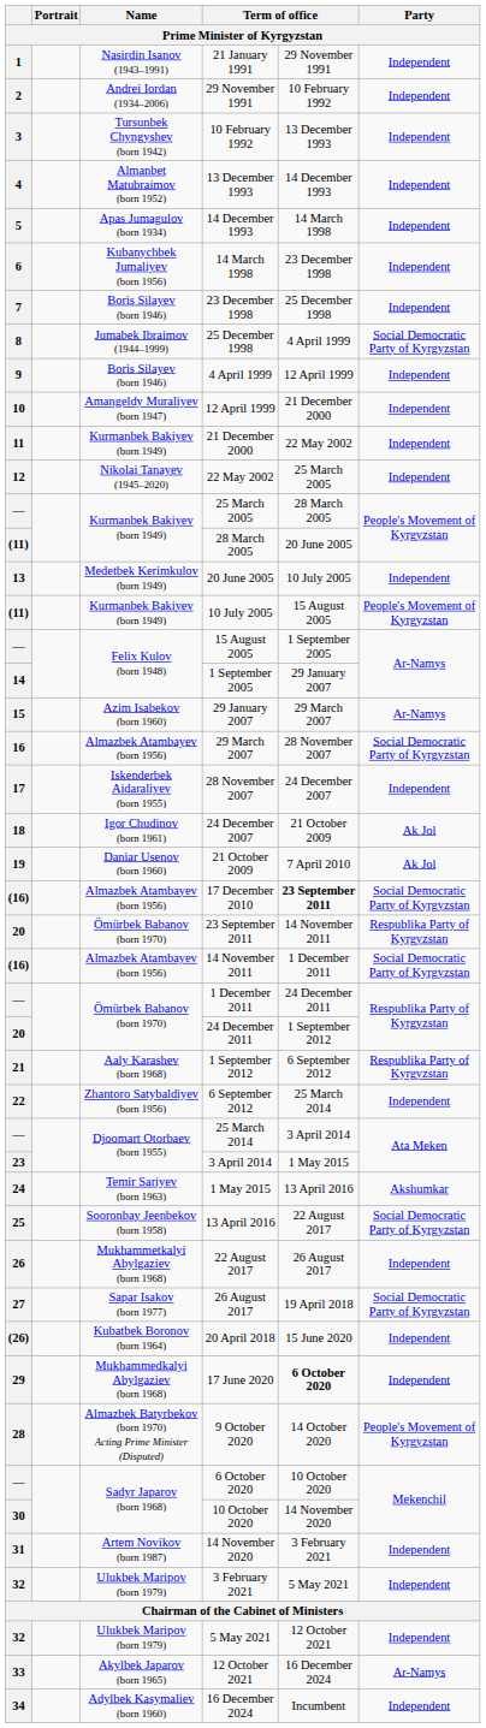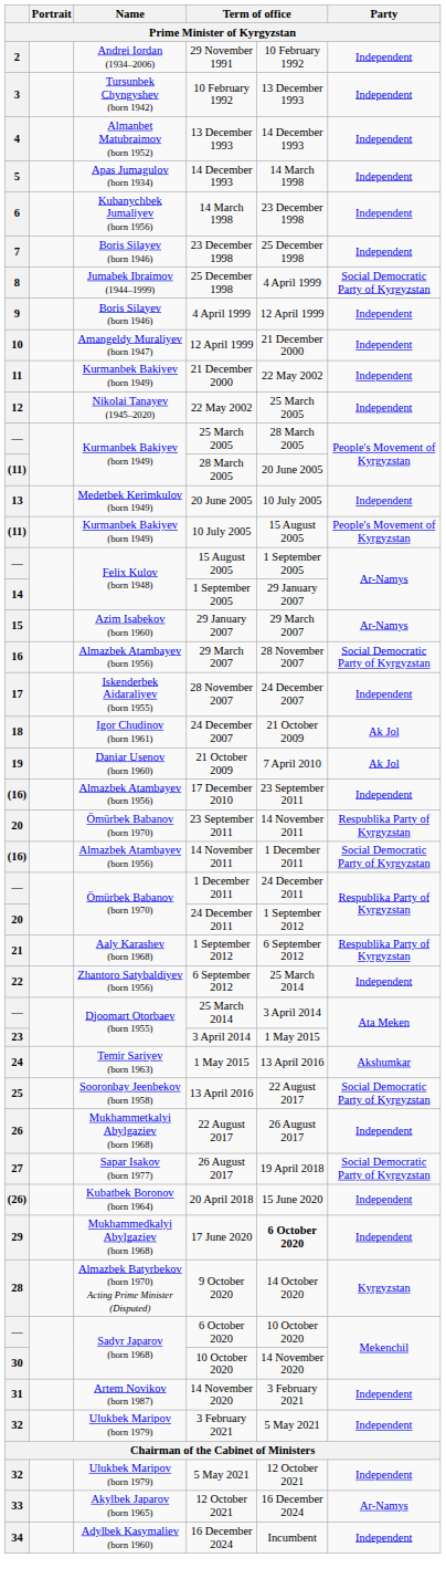- row: 1 | Nasirdin Isanov (1943–1991) | 21 January 1991 | 29 November 1991 | Independent
17 December 2010 | column 5: bold -> normal
17 December 2010 | Party: Social Democratic Party of Kyrgyzstan -> Independent
9 October 2020 | Party: People's Movement of Kyrgyzstan -> Kyrgyzstan
